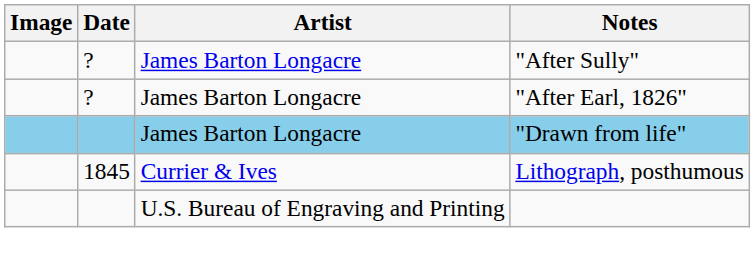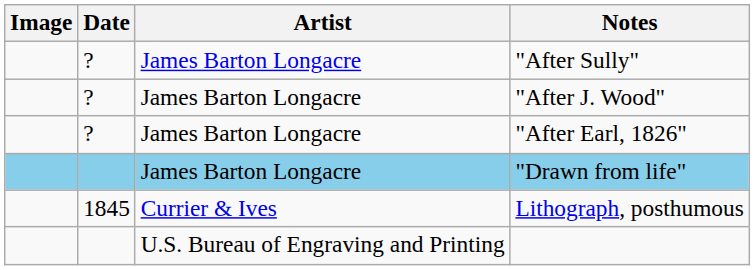+ row: ? | James Barton Longacre | "After J. Wood"
